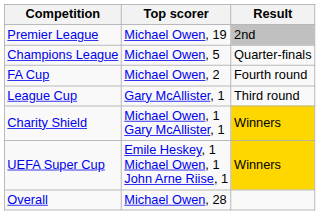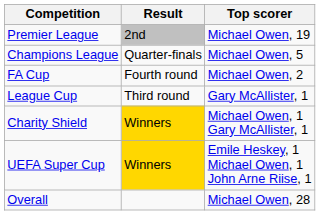columns swapped: Result <-> Top scorer
